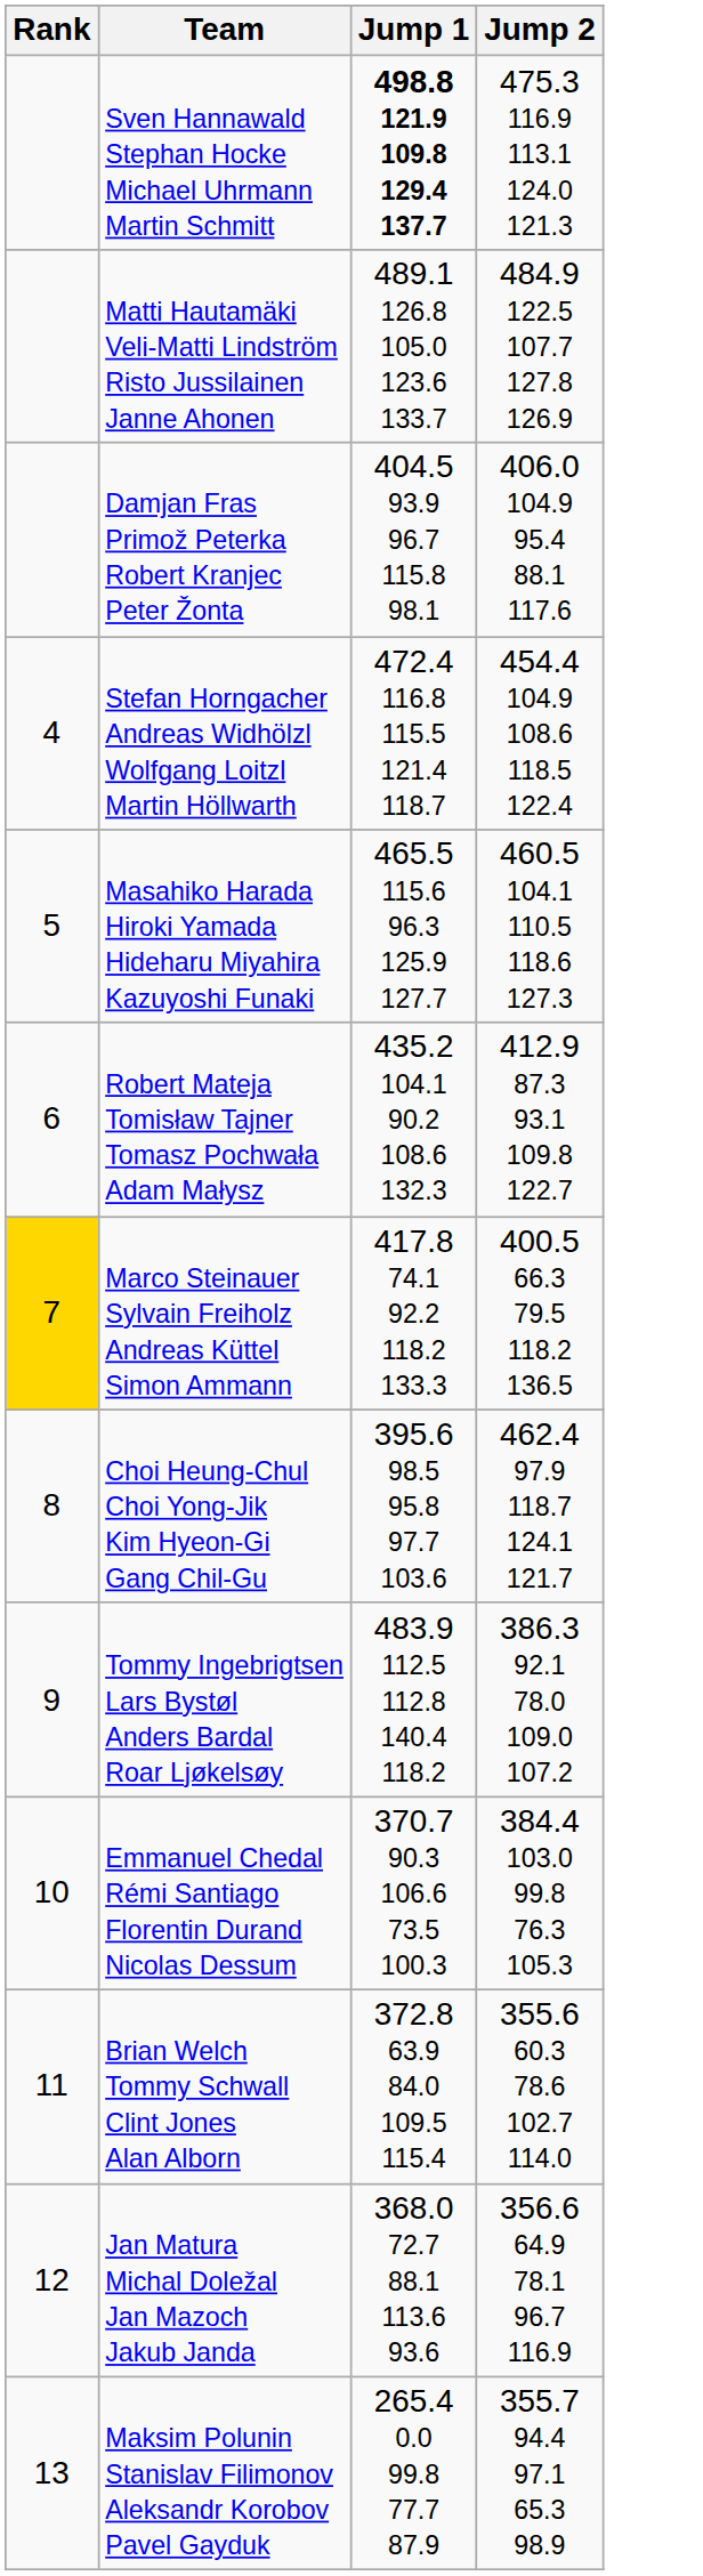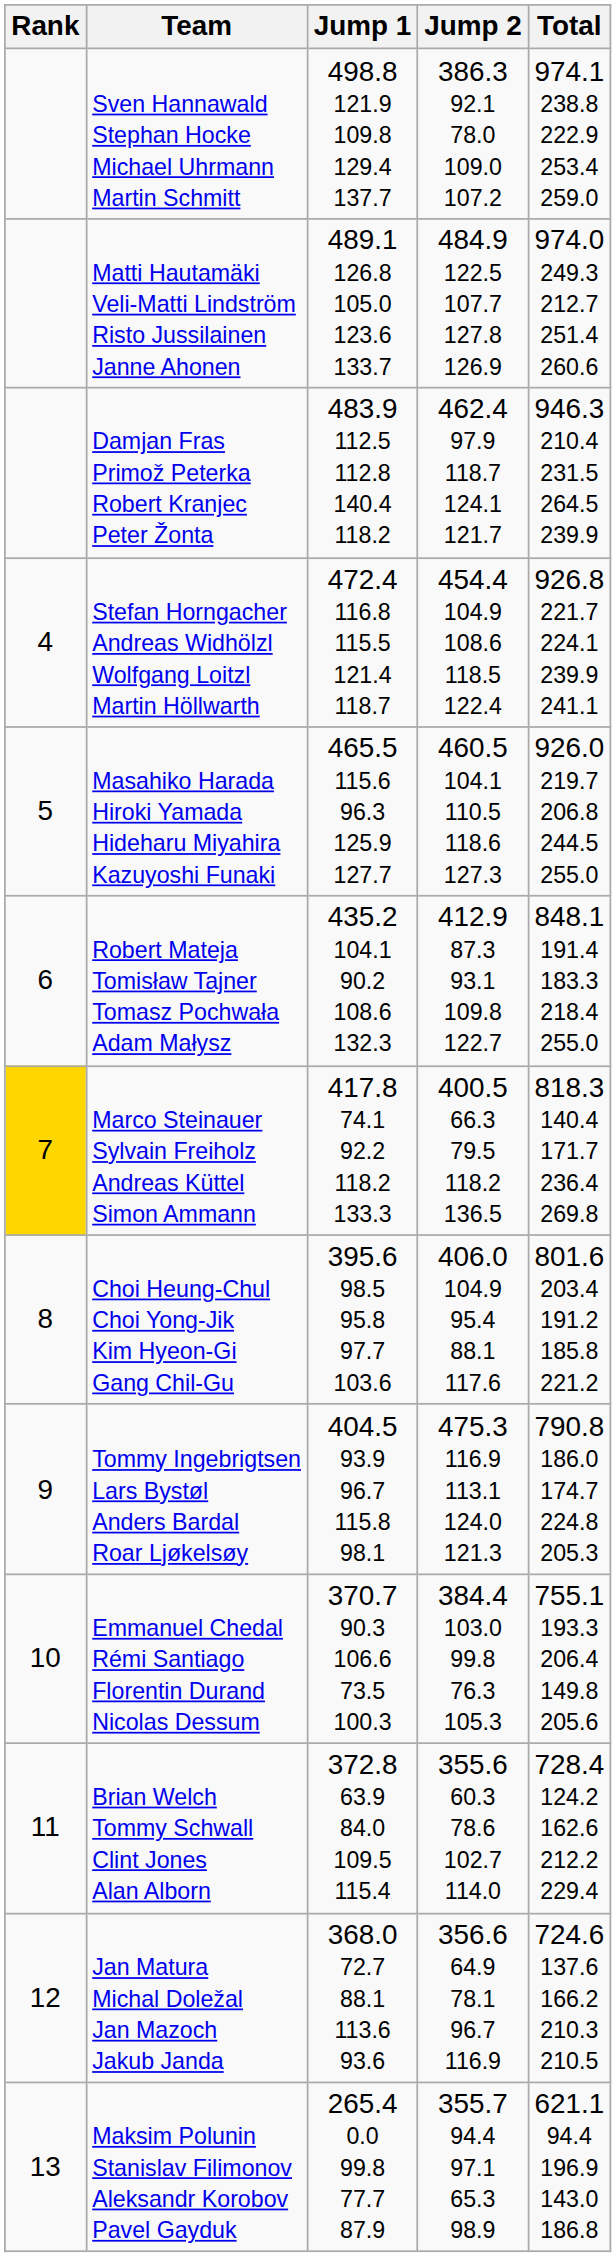+ column: Total | 974.1 238.8 222.9 253.4 259.0 | 974.0 249.3 212.7 251.4 260.6 | 946.3 210.4 231.5 264.5 239.9 | 926.8 221.7 224.1 239.9 241.1 | 926.0 219.7 206.8 244.5 255.0 | 848.1 191.4 183.3 218.4 255.0 | 818.3 140.4 171.7 236.4 269.8 | 801.6 203.4 191.2 185.8 221.2 | 790.8 186.0 174.7 224.8 205.3 | 755.1 193.3 206.4 149.8 205.6 | 728.4 124.2 162.6 212.2 229.4 | 724.6 137.6 166.2 210.3 210.5 | 621.1 94.4 196.9 143.0 186.8
Sven Hannawald Stephan Hocke Michael Uhrmann Martin Schmitt | Jump 1: bold -> normal
Sven Hannawald Stephan Hocke Michael Uhrmann Martin Schmitt | Jump 2: 475.3 116.9 113.1 124.0 121.3 -> 386.3 92.1 78.0 109.0 107.2
Damjan Fras Primož Peterka Robert Kranjec Peter Žonta | Jump 1: 404.5 93.9 96.7 115.8 98.1 -> 483.9 112.5 112.8 140.4 118.2
Damjan Fras Primož Peterka Robert Kranjec Peter Žonta | Jump 2: 406.0 104.9 95.4 88.1 117.6 -> 462.4 97.9 118.7 124.1 121.7
Choi Heung-Chul Choi Yong-Jik Kim Hyeon-Gi Gang Chil-Gu | Jump 2: 462.4 97.9 118.7 124.1 121.7 -> 406.0 104.9 95.4 88.1 117.6
Tommy Ingebrigtsen Lars Bystøl Anders Bardal Roar Ljøkelsøy | Jump 1: 483.9 112.5 112.8 140.4 118.2 -> 404.5 93.9 96.7 115.8 98.1
Tommy Ingebrigtsen Lars Bystøl Anders Bardal Roar Ljøkelsøy | Jump 2: 386.3 92.1 78.0 109.0 107.2 -> 475.3 116.9 113.1 124.0 121.3
